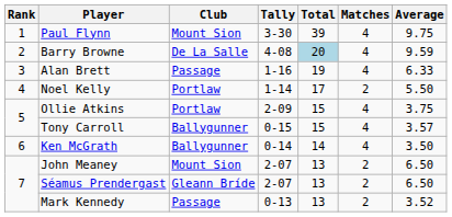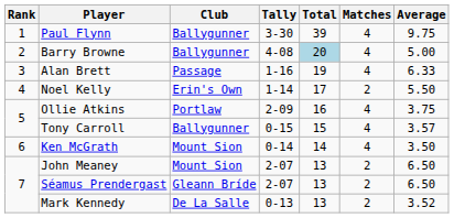Paul Flynn | Club: Mount Sion -> Ballygunner
Barry Browne | Club: De La Salle -> Ballygunner
Barry Browne | Average: 9.59 -> 5.00
Noel Kelly | Club: Portlaw -> Erin's Own
Ollie Atkins | Total: 15 -> 16
Ken McGrath | Club: Ballygunner -> Mount Sion
Mark Kennedy | Club: Passage -> De La Salle
